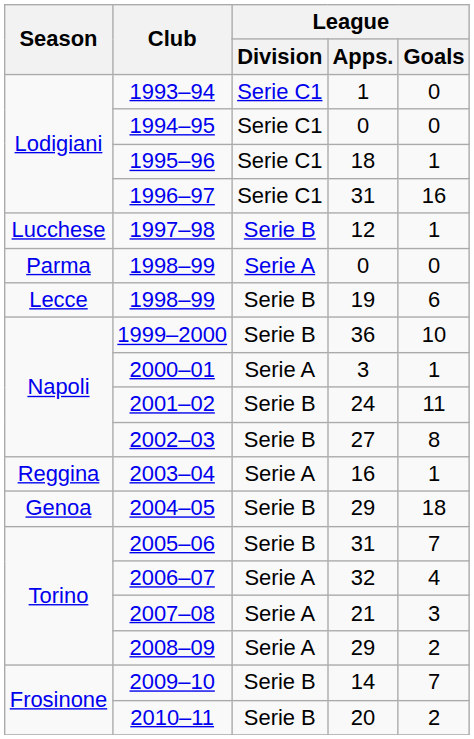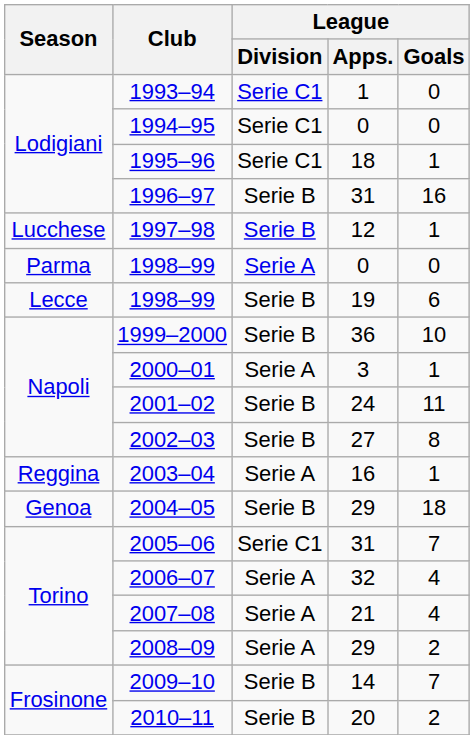1996–97 | League / Division: Serie C1 -> Serie B
2005–06 | League / Division: Serie B -> Serie C1
2007–08 | League / Goals: 3 -> 4
